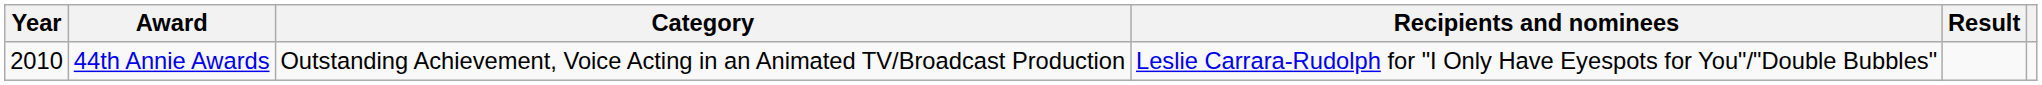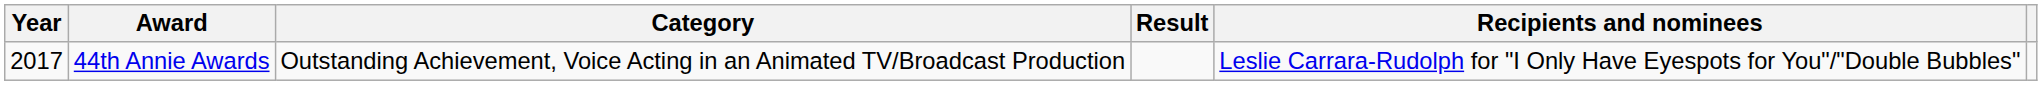columns swapped: Recipients and nominees <-> Result
44th Annie Awards | Year: 2010 -> 2017
